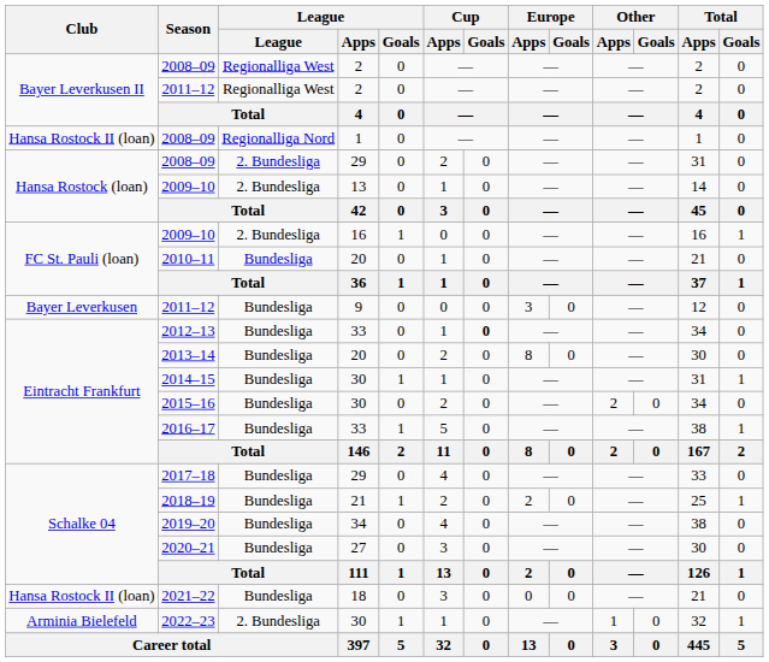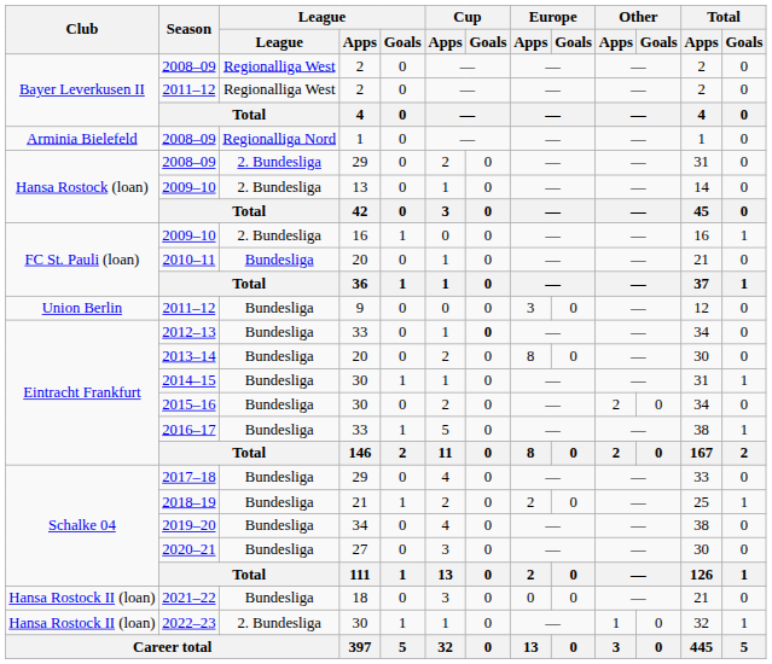2008–09 / 1 | Club: Hansa Rostock II (loan) -> Arminia Bielefeld
2011–12 / 9 | Club: Bayer Leverkusen -> Union Berlin
2022–23 | Club: Arminia Bielefeld -> Hansa Rostock II (loan)
